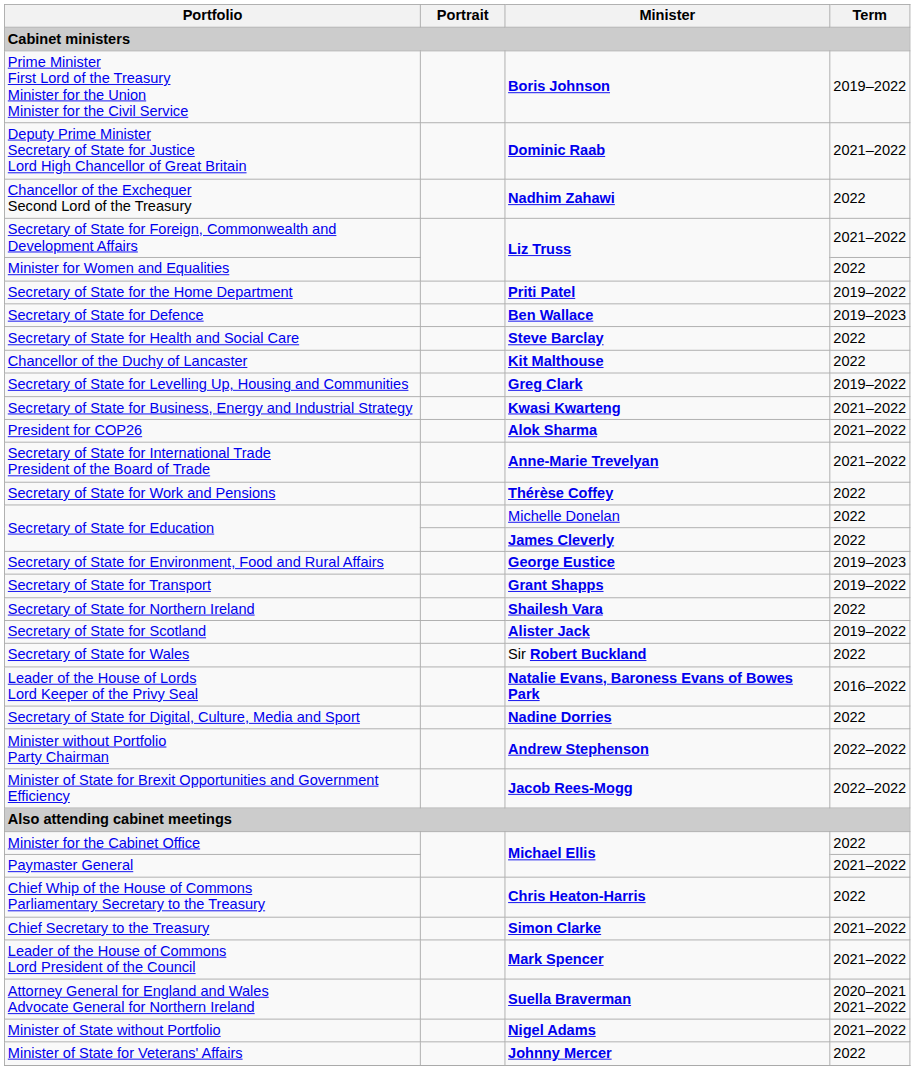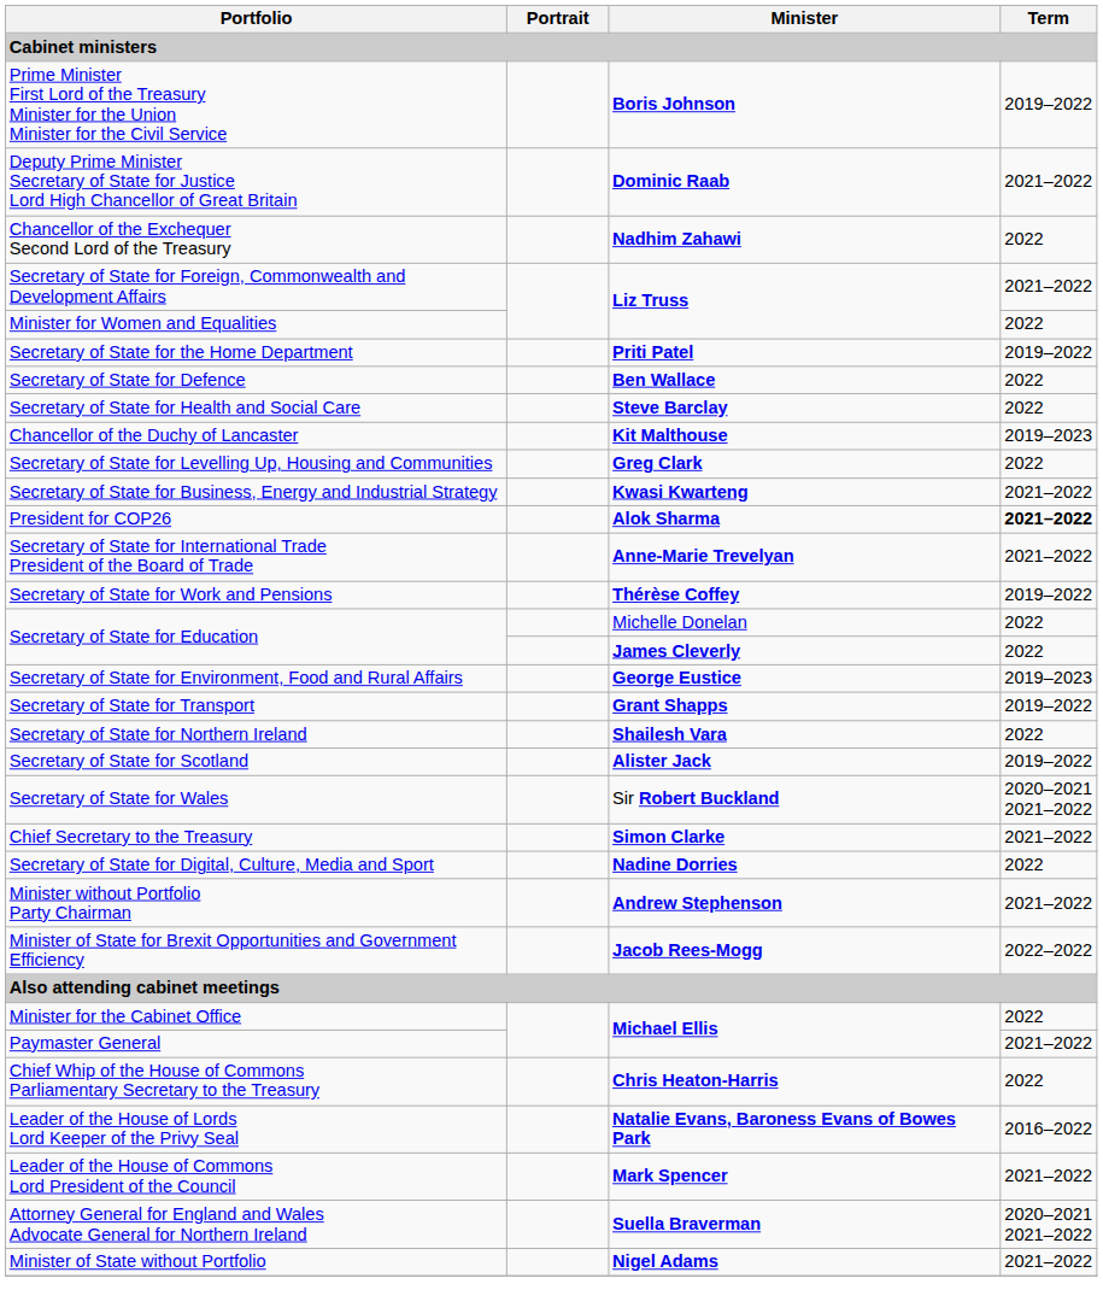Secretary of State for Defence | Term: 2019–2023 -> 2022
Chancellor of the Duchy of Lancaster | Term: 2022 -> 2019–2023
Secretary of State for Levelling Up, Housing and Communities | Term: 2019–2022 -> 2022
President for COP26 | Term: normal -> bold
Secretary of State for Work and Pensions | Term: 2022 -> 2019–2022
Secretary of State for Wales | Term: 2022 -> 2020–2021 2021–2022
rows swapped: Leader of the House of Lords Lord Keeper of the Privy Seal <-> Chief Secretary to the Treasury
Minister without Portfolio Party Chairman | Term: 2022–2022 -> 2021–2022
- row: Minister of State for Veterans' Affairs | Johnny Mercer | 2022
